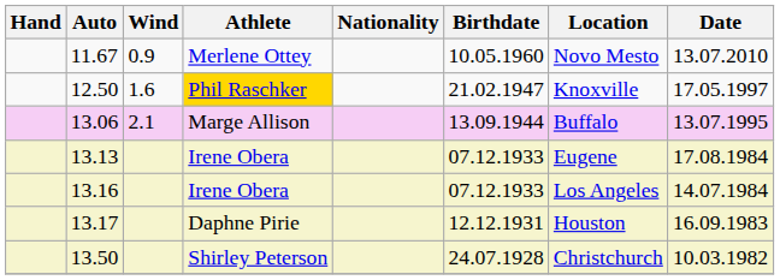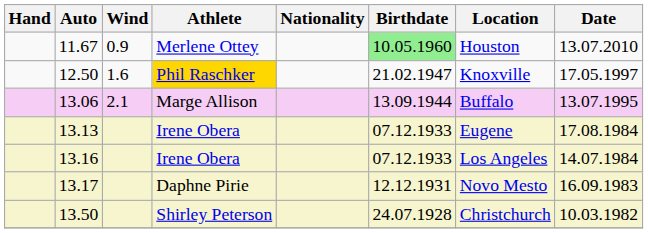11.67 | Birthdate: no background -> lightgreen background
11.67 | Location: Novo Mesto -> Houston
13.17 | Location: Houston -> Novo Mesto
